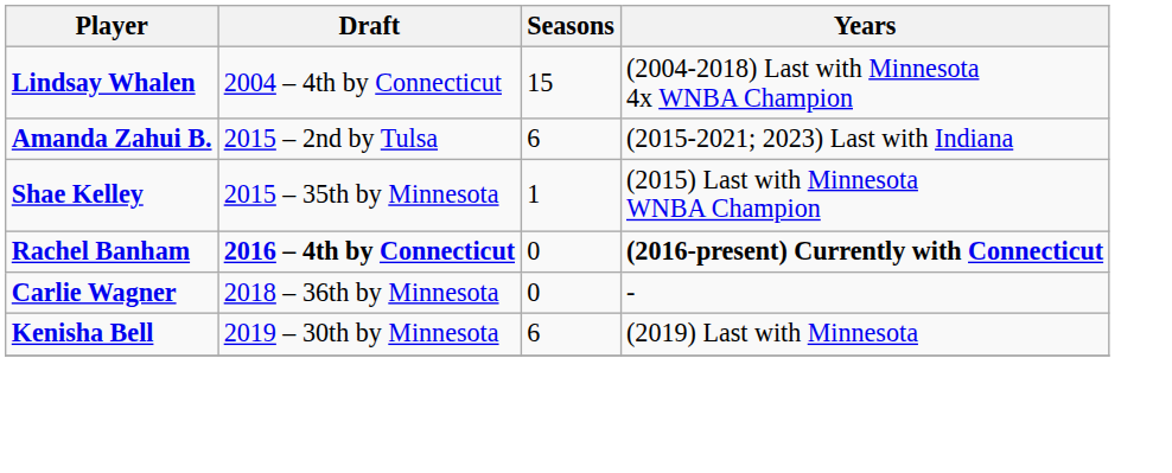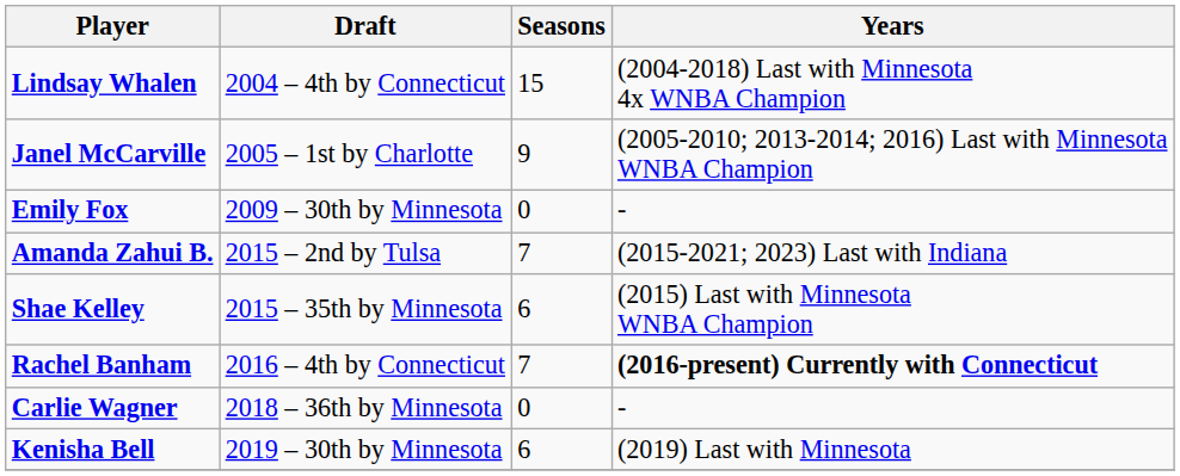+ row: Janel McCarville | 2005 – 1st by Charlotte | 9 | (2005-2010; 2013-2014; 2016) Last with Minnesota WNBA Champion
+ row: Emily Fox | 2009 – 30th by Minnesota | 0 | -
Amanda Zahui B. | Seasons: 6 -> 7
Shae Kelley | Seasons: 1 -> 6
Rachel Banham | Draft: bold -> normal
Rachel Banham | Seasons: 0 -> 7
